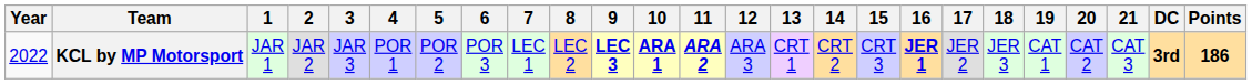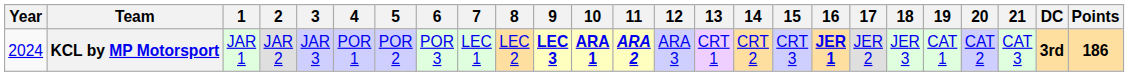KCL by MP Motorsport | Year: 2022 -> 2024
